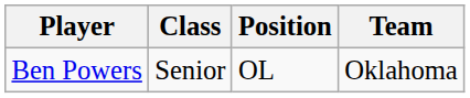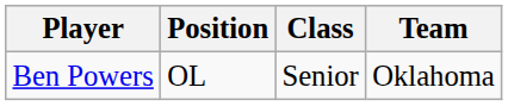columns swapped: Position <-> Class
